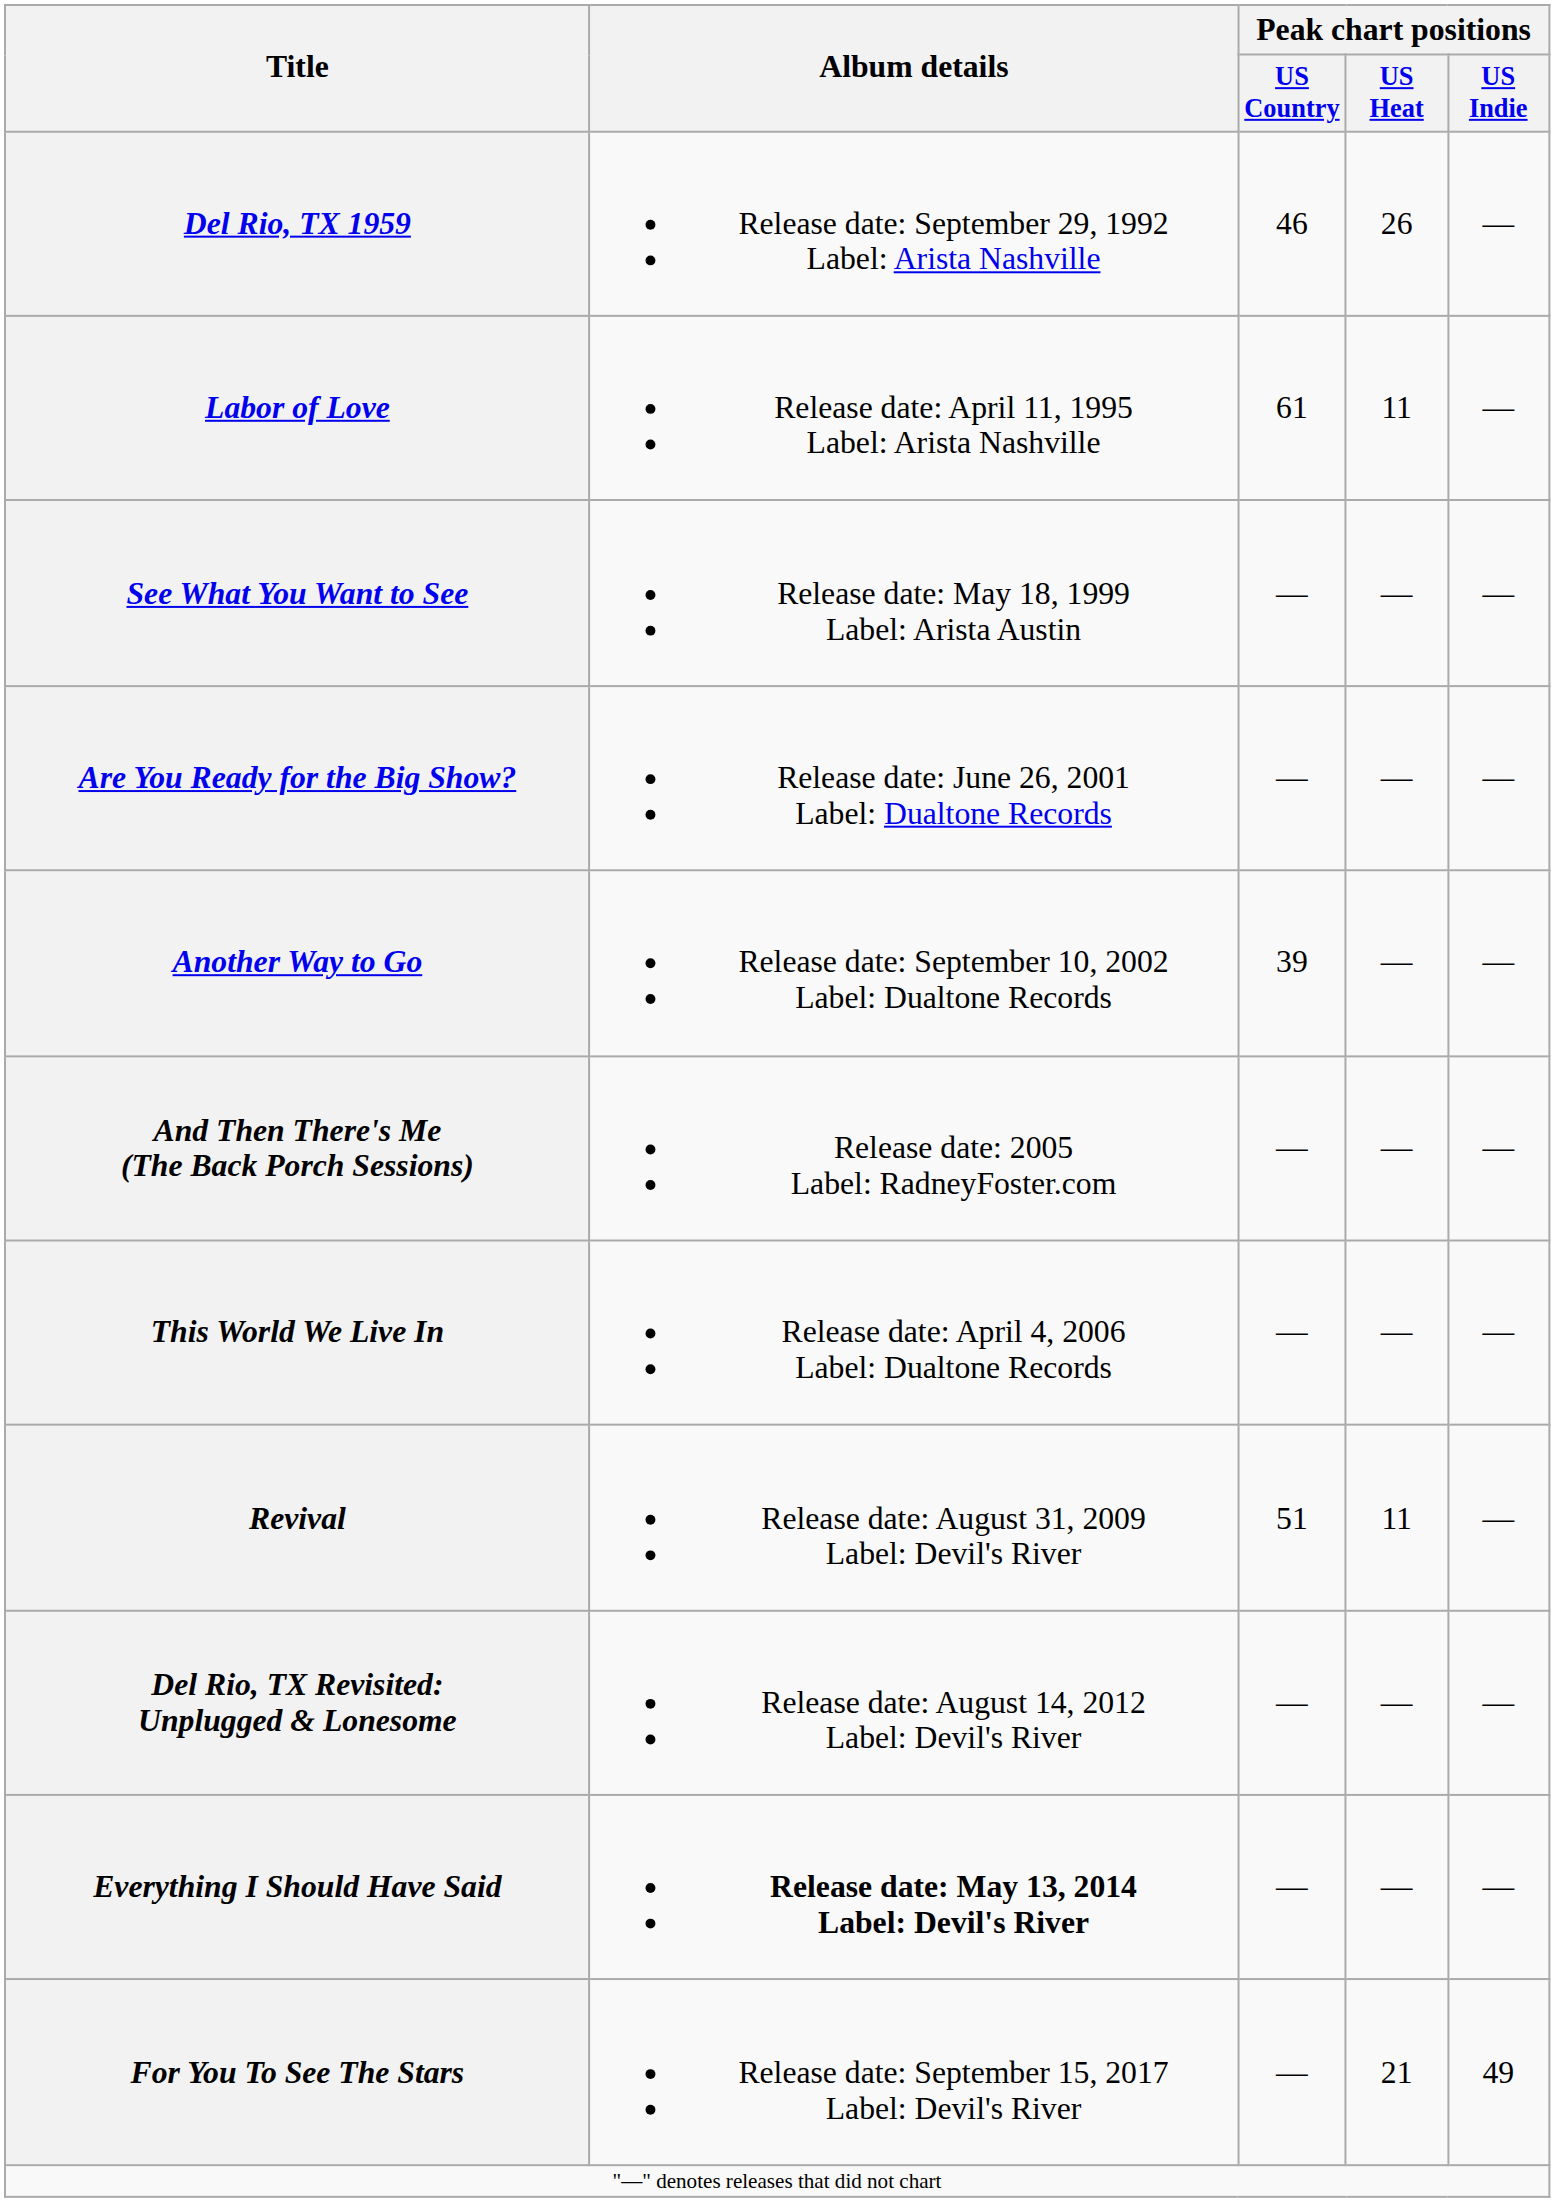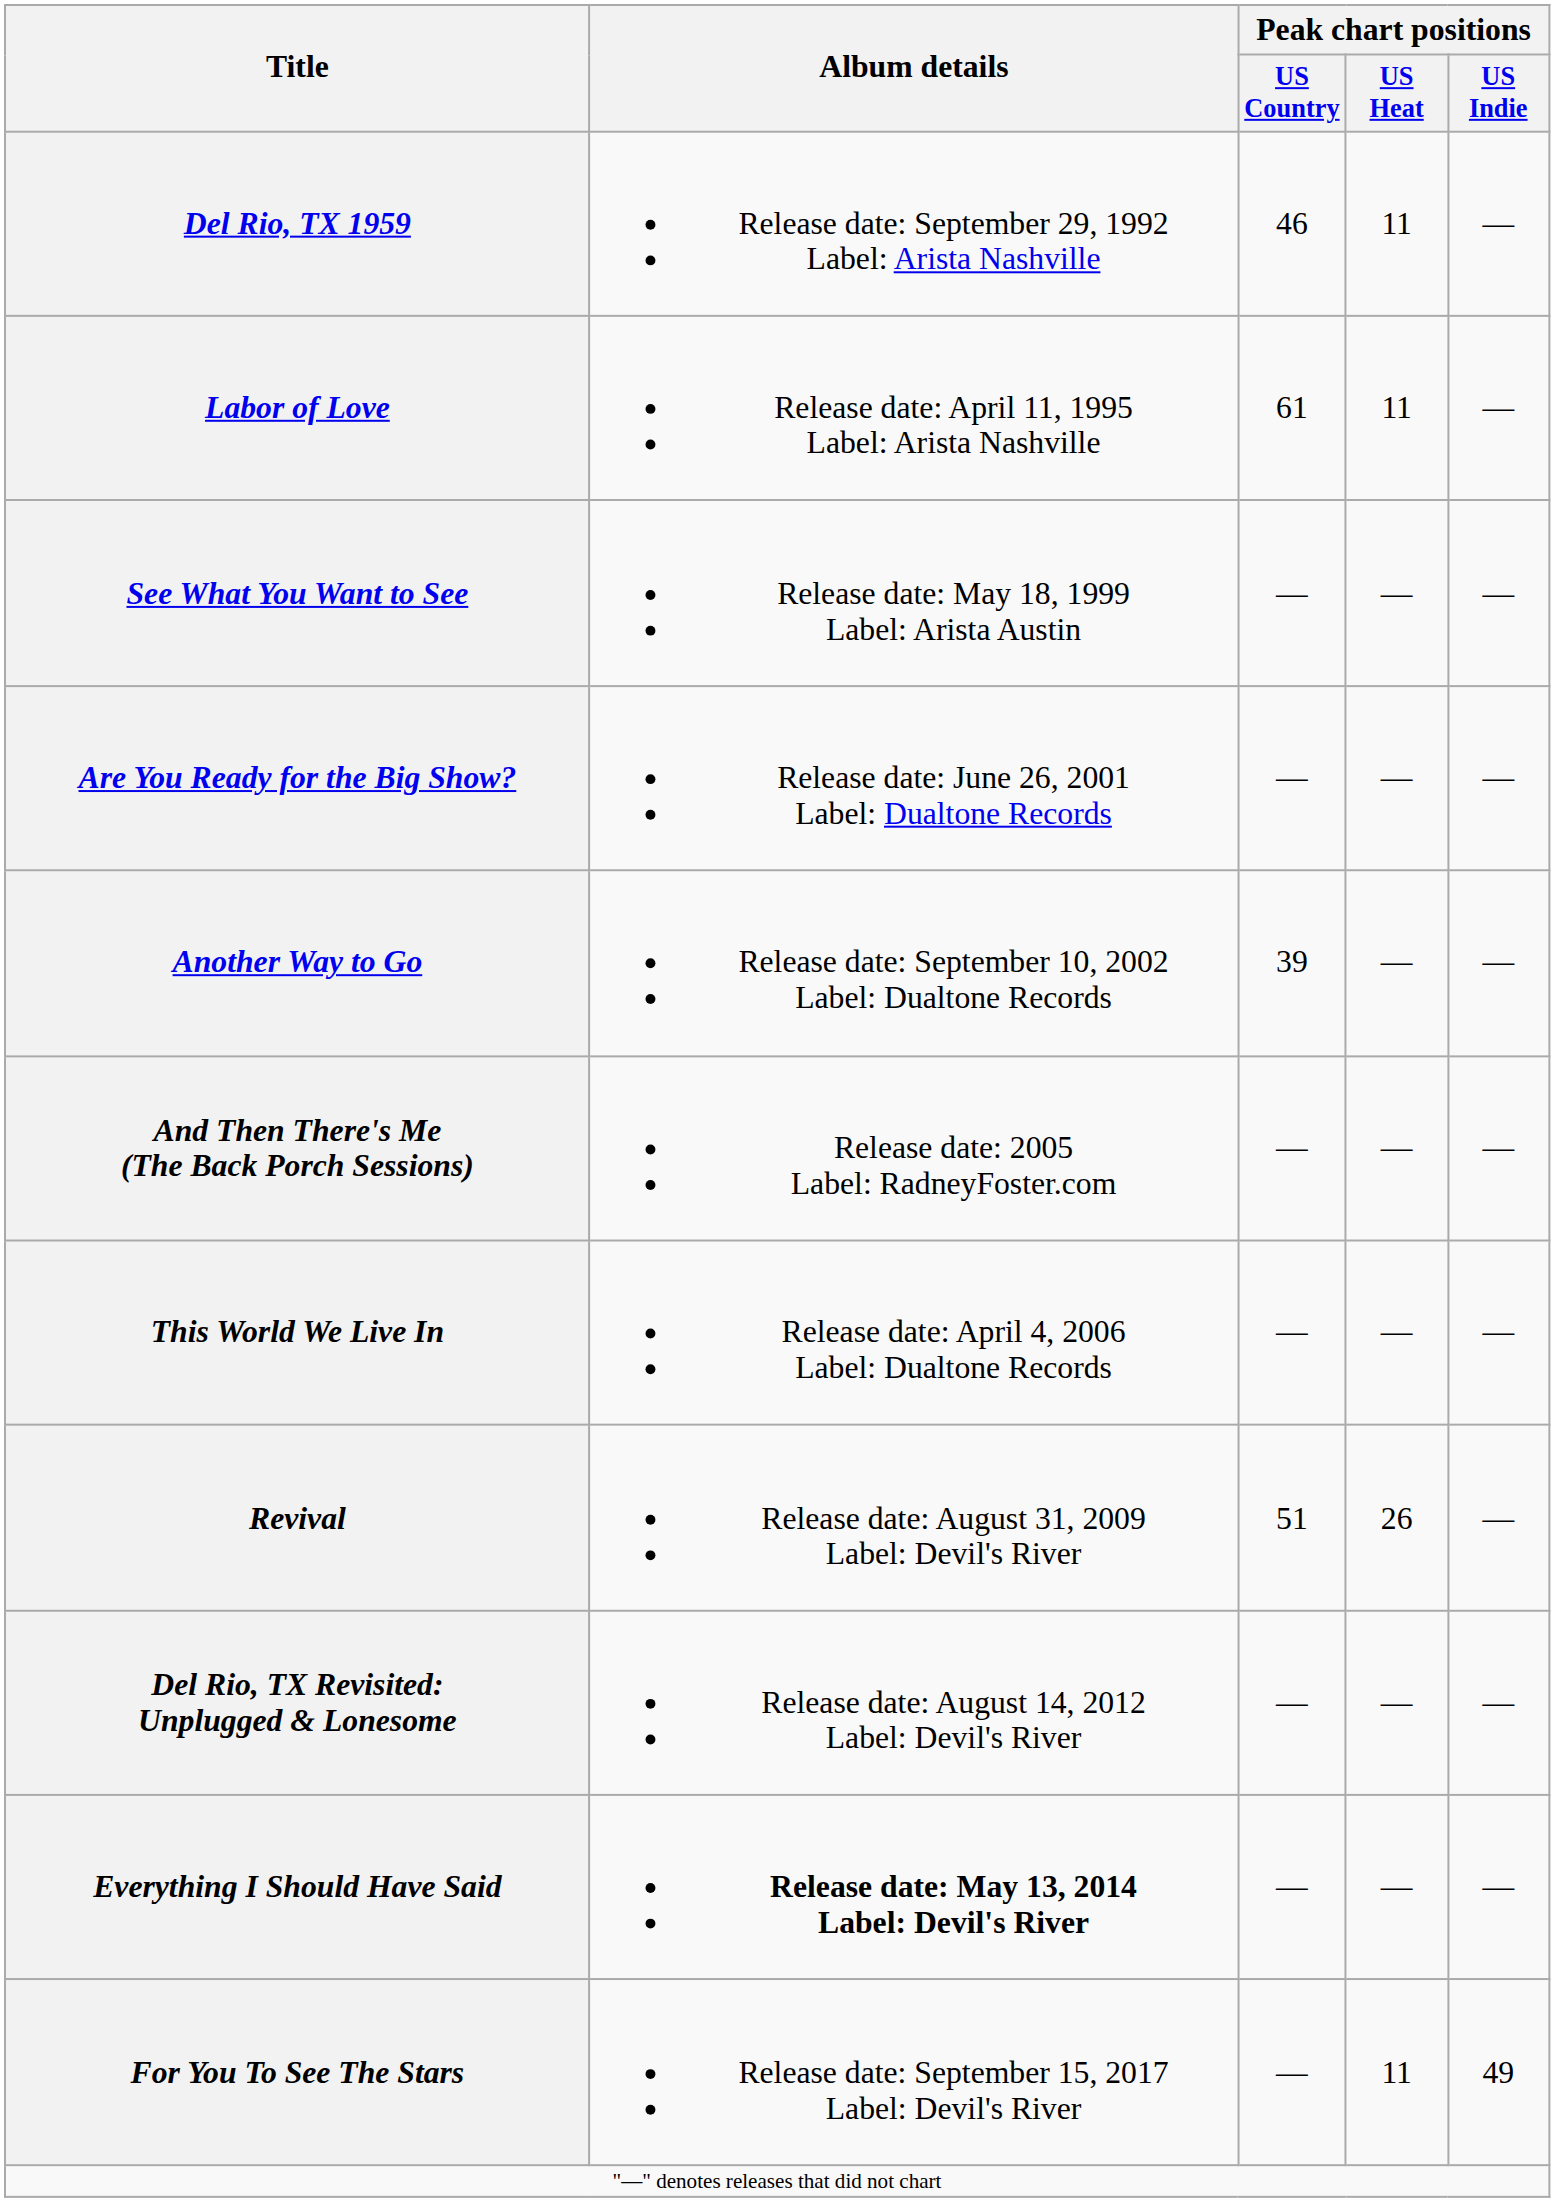Del Rio, TX 1959 | Peak chart positions / US Heat: 26 -> 11
Revival | Peak chart positions / US Heat: 11 -> 26
For You To See The Stars | Peak chart positions / US Heat: 21 -> 11
